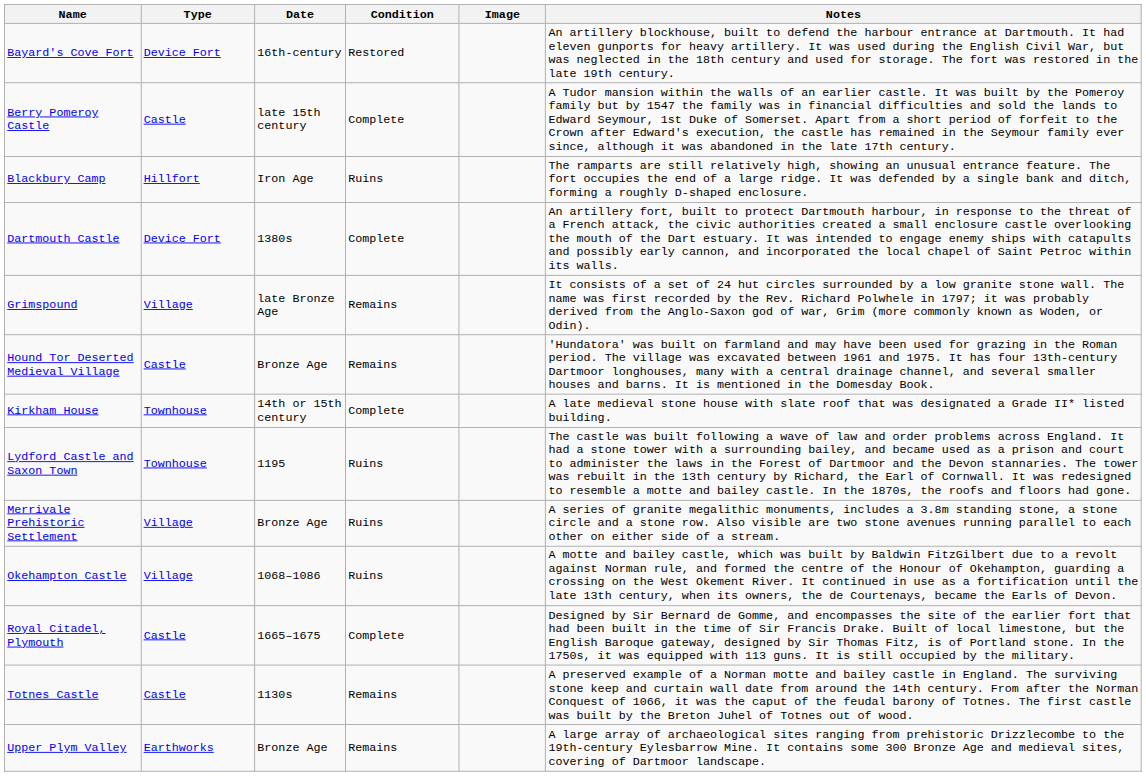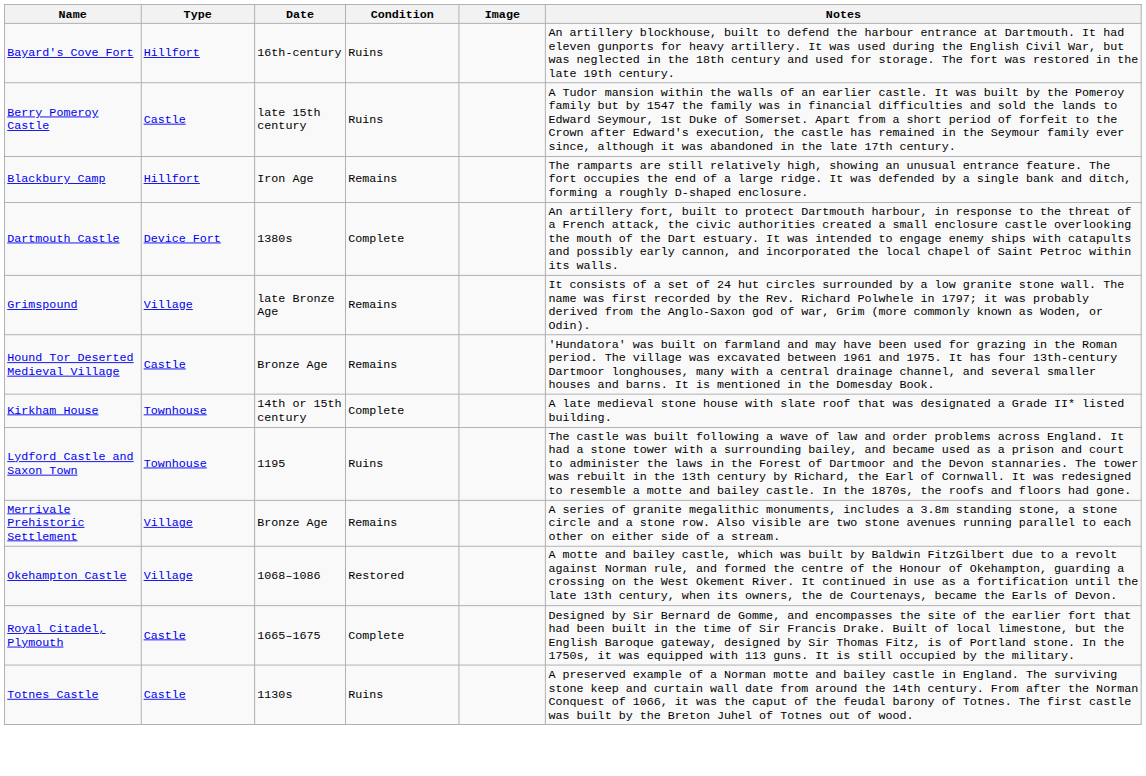Bayard's Cove Fort | Type: Device Fort -> Hillfort
Bayard's Cove Fort | Condition: Restored -> Ruins
Berry Pomeroy Castle | Condition: Complete -> Ruins
Blackbury Camp | Condition: Ruins -> Remains
Merrivale Prehistoric Settlement | Condition: Ruins -> Remains
Okehampton Castle | Condition: Ruins -> Restored
Totnes Castle | Condition: Remains -> Ruins
- row: Upper Plym Valley | Earthworks | Bronze Age | Remains | A large array of archaeological sites ranging from prehistoric Drizzlecombe to the 19th-century Eylesbarrow Mine. It contains some 300 Bronze Age and medieval sites, covering of Dartmoor landscape.
